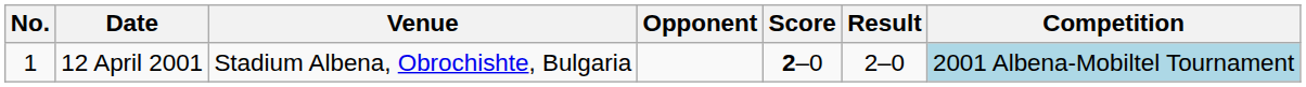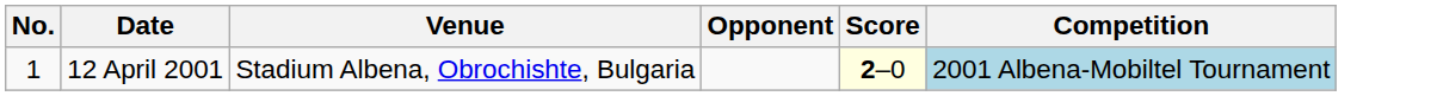- column: Result | 2–0
12 April 2001 | Score: no background -> lightyellow background
